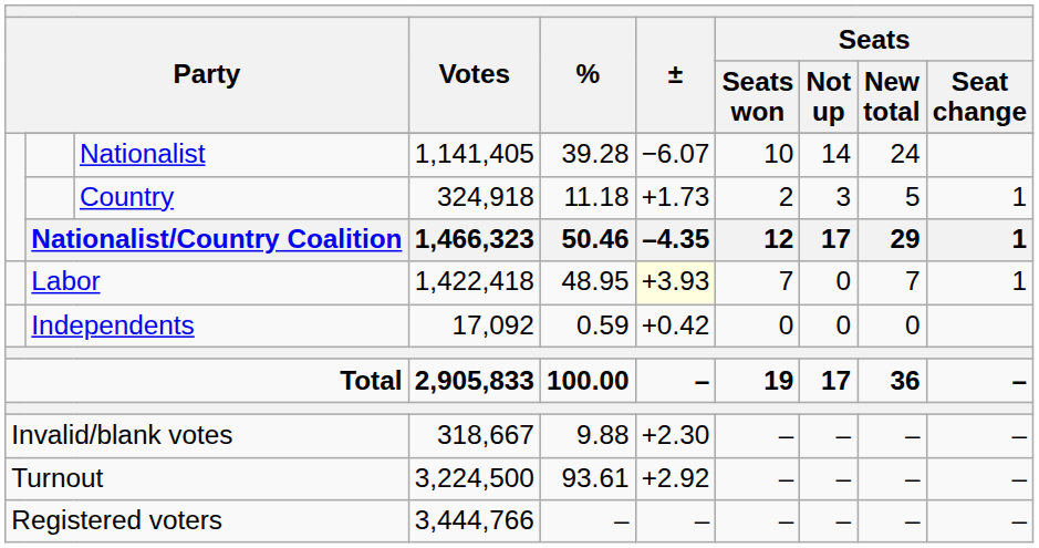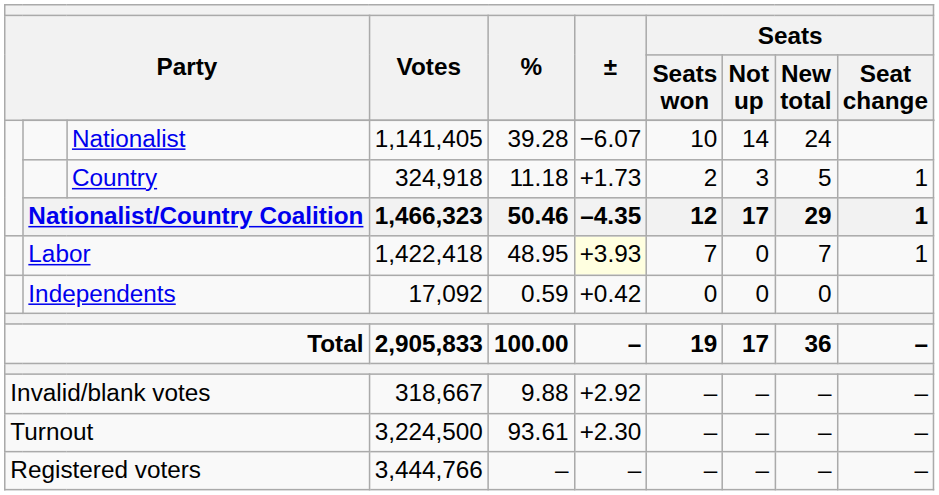Invalid/blank votes | ±: +2.30 -> +2.92
Turnout | ±: +2.92 -> +2.30
